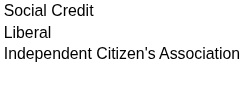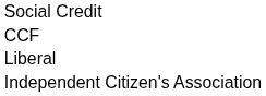+ row: CCF
